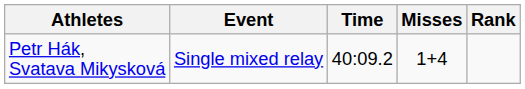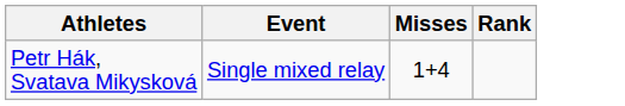- column: Time | 40:09.2
